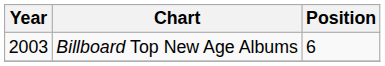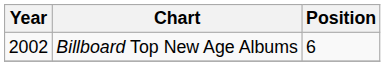Billboard Top New Age Albums | Year: 2003 -> 2002
